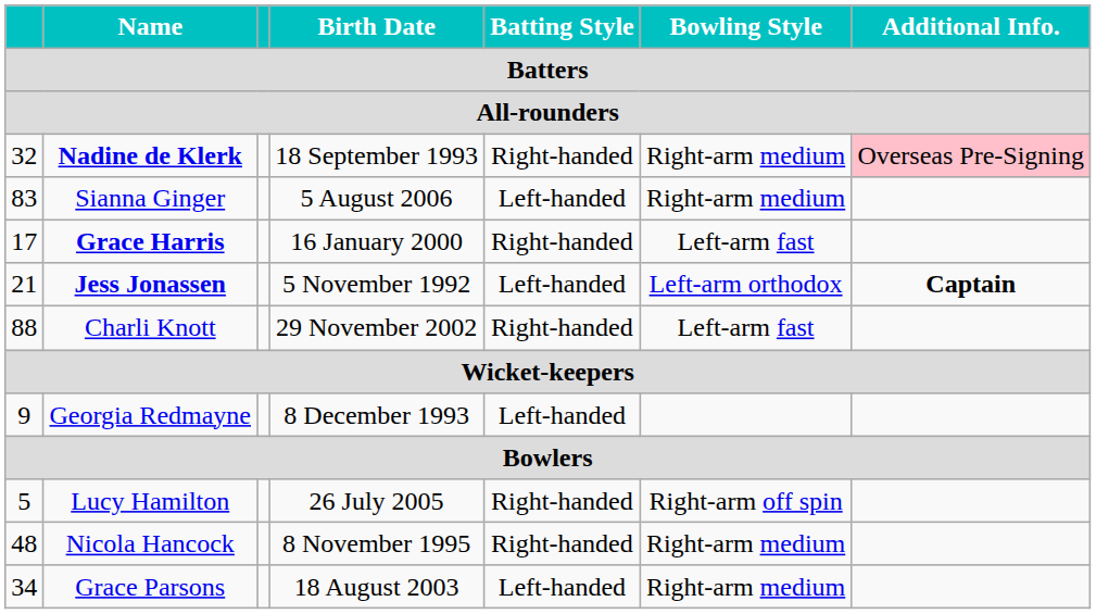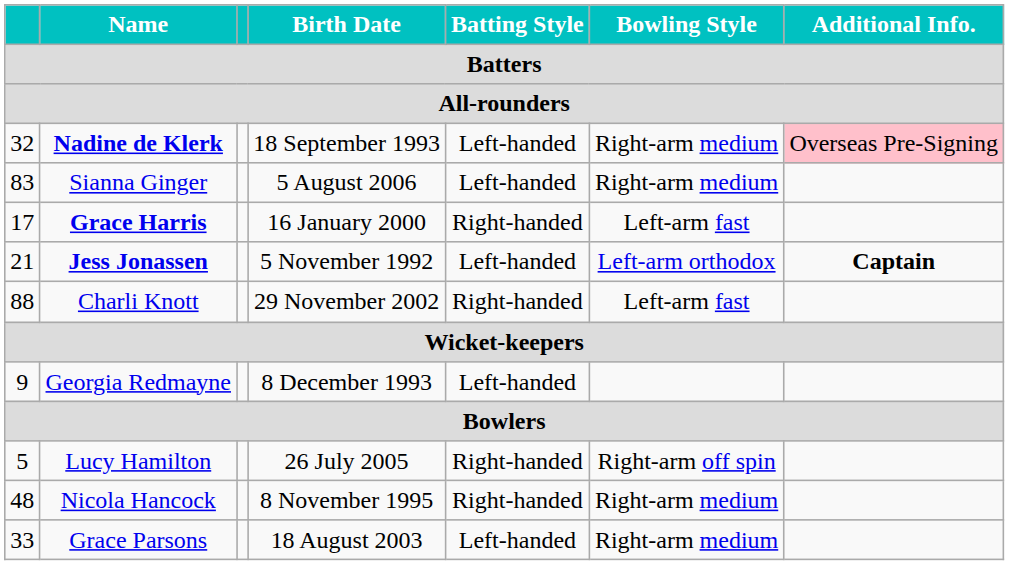Nadine de Klerk | Batting Style: Right-handed -> Left-handed
Grace Parsons | column 1: 34 -> 33
